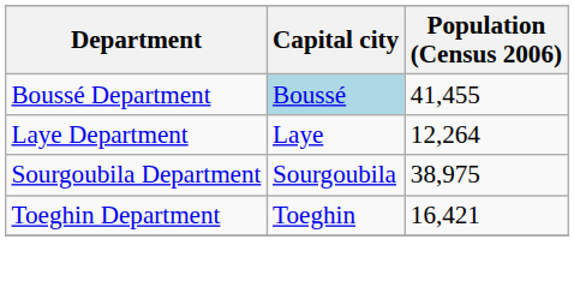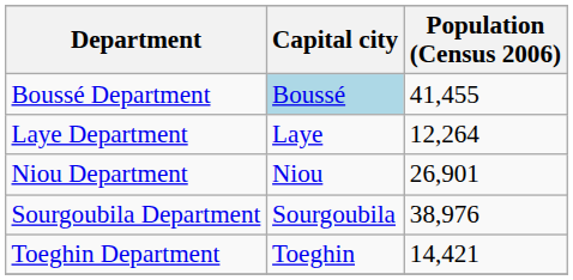+ row: Niou Department | Niou | 26,901
Sourgoubila Department | Population (Census 2006): 38,975 -> 38,976
Toeghin Department | Population (Census 2006): 16,421 -> 14,421
